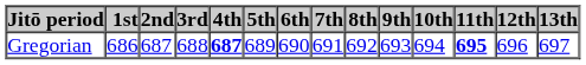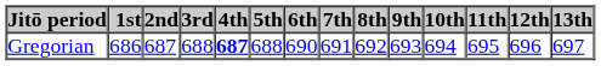Gregorian | column 6: 689 -> 688
Gregorian | column 12: bold -> normal
